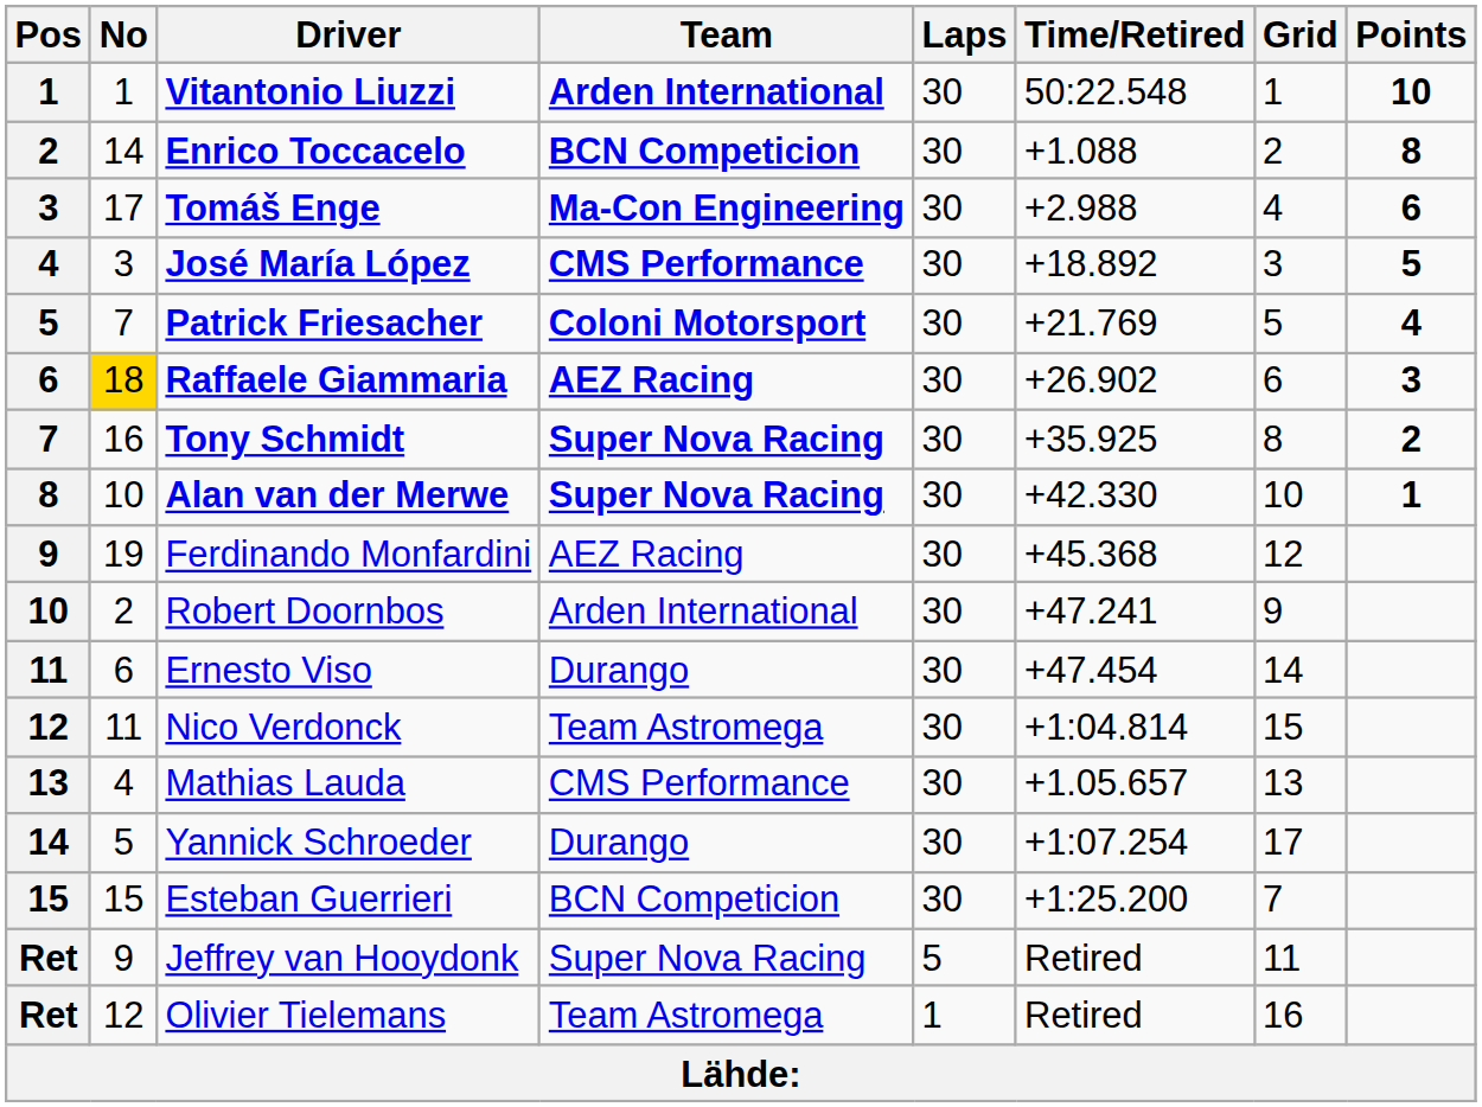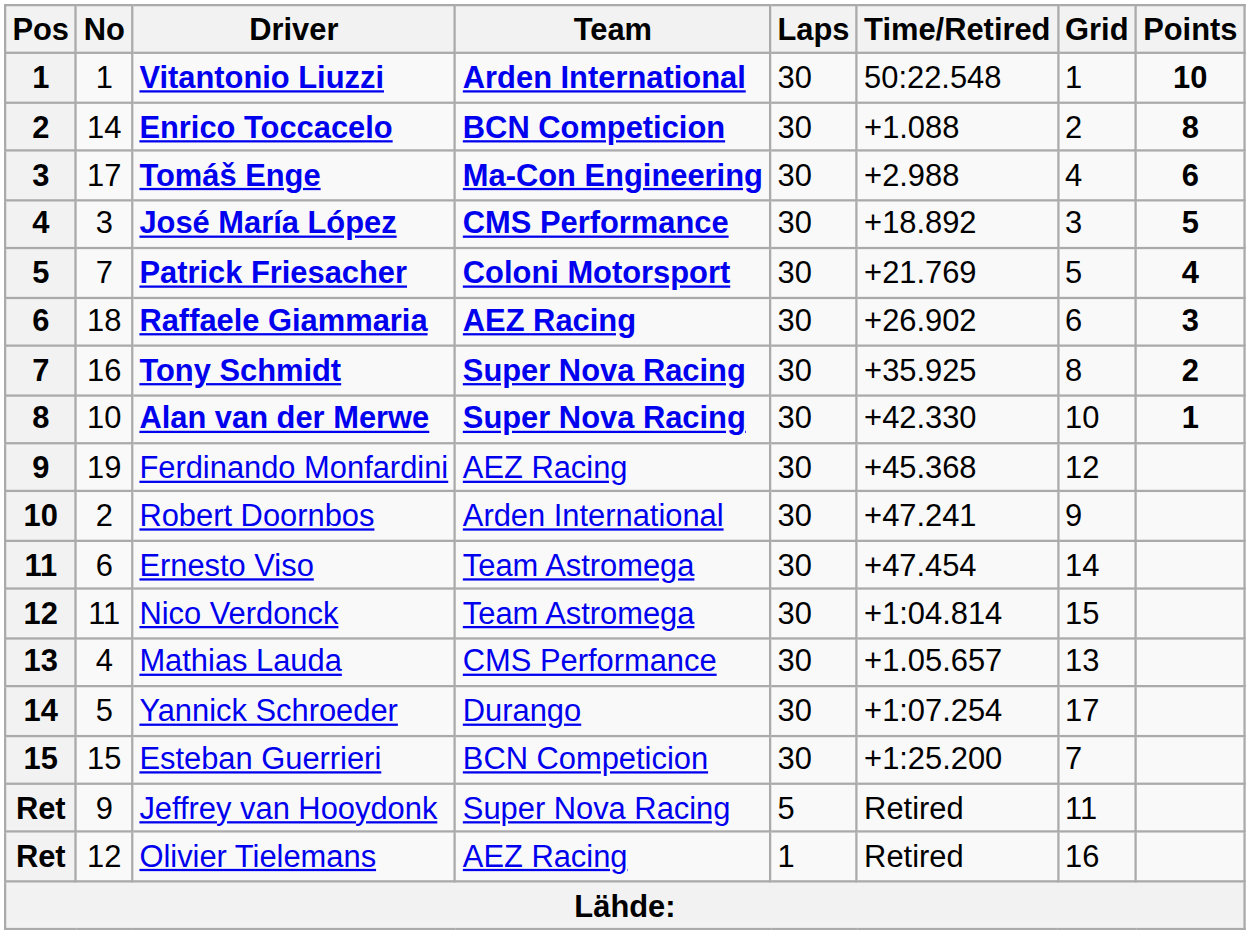Raffaele Giammaria | No: gold background -> no background
Ernesto Viso | Team: Durango -> Team Astromega
Olivier Tielemans | Team: Team Astromega -> AEZ Racing
